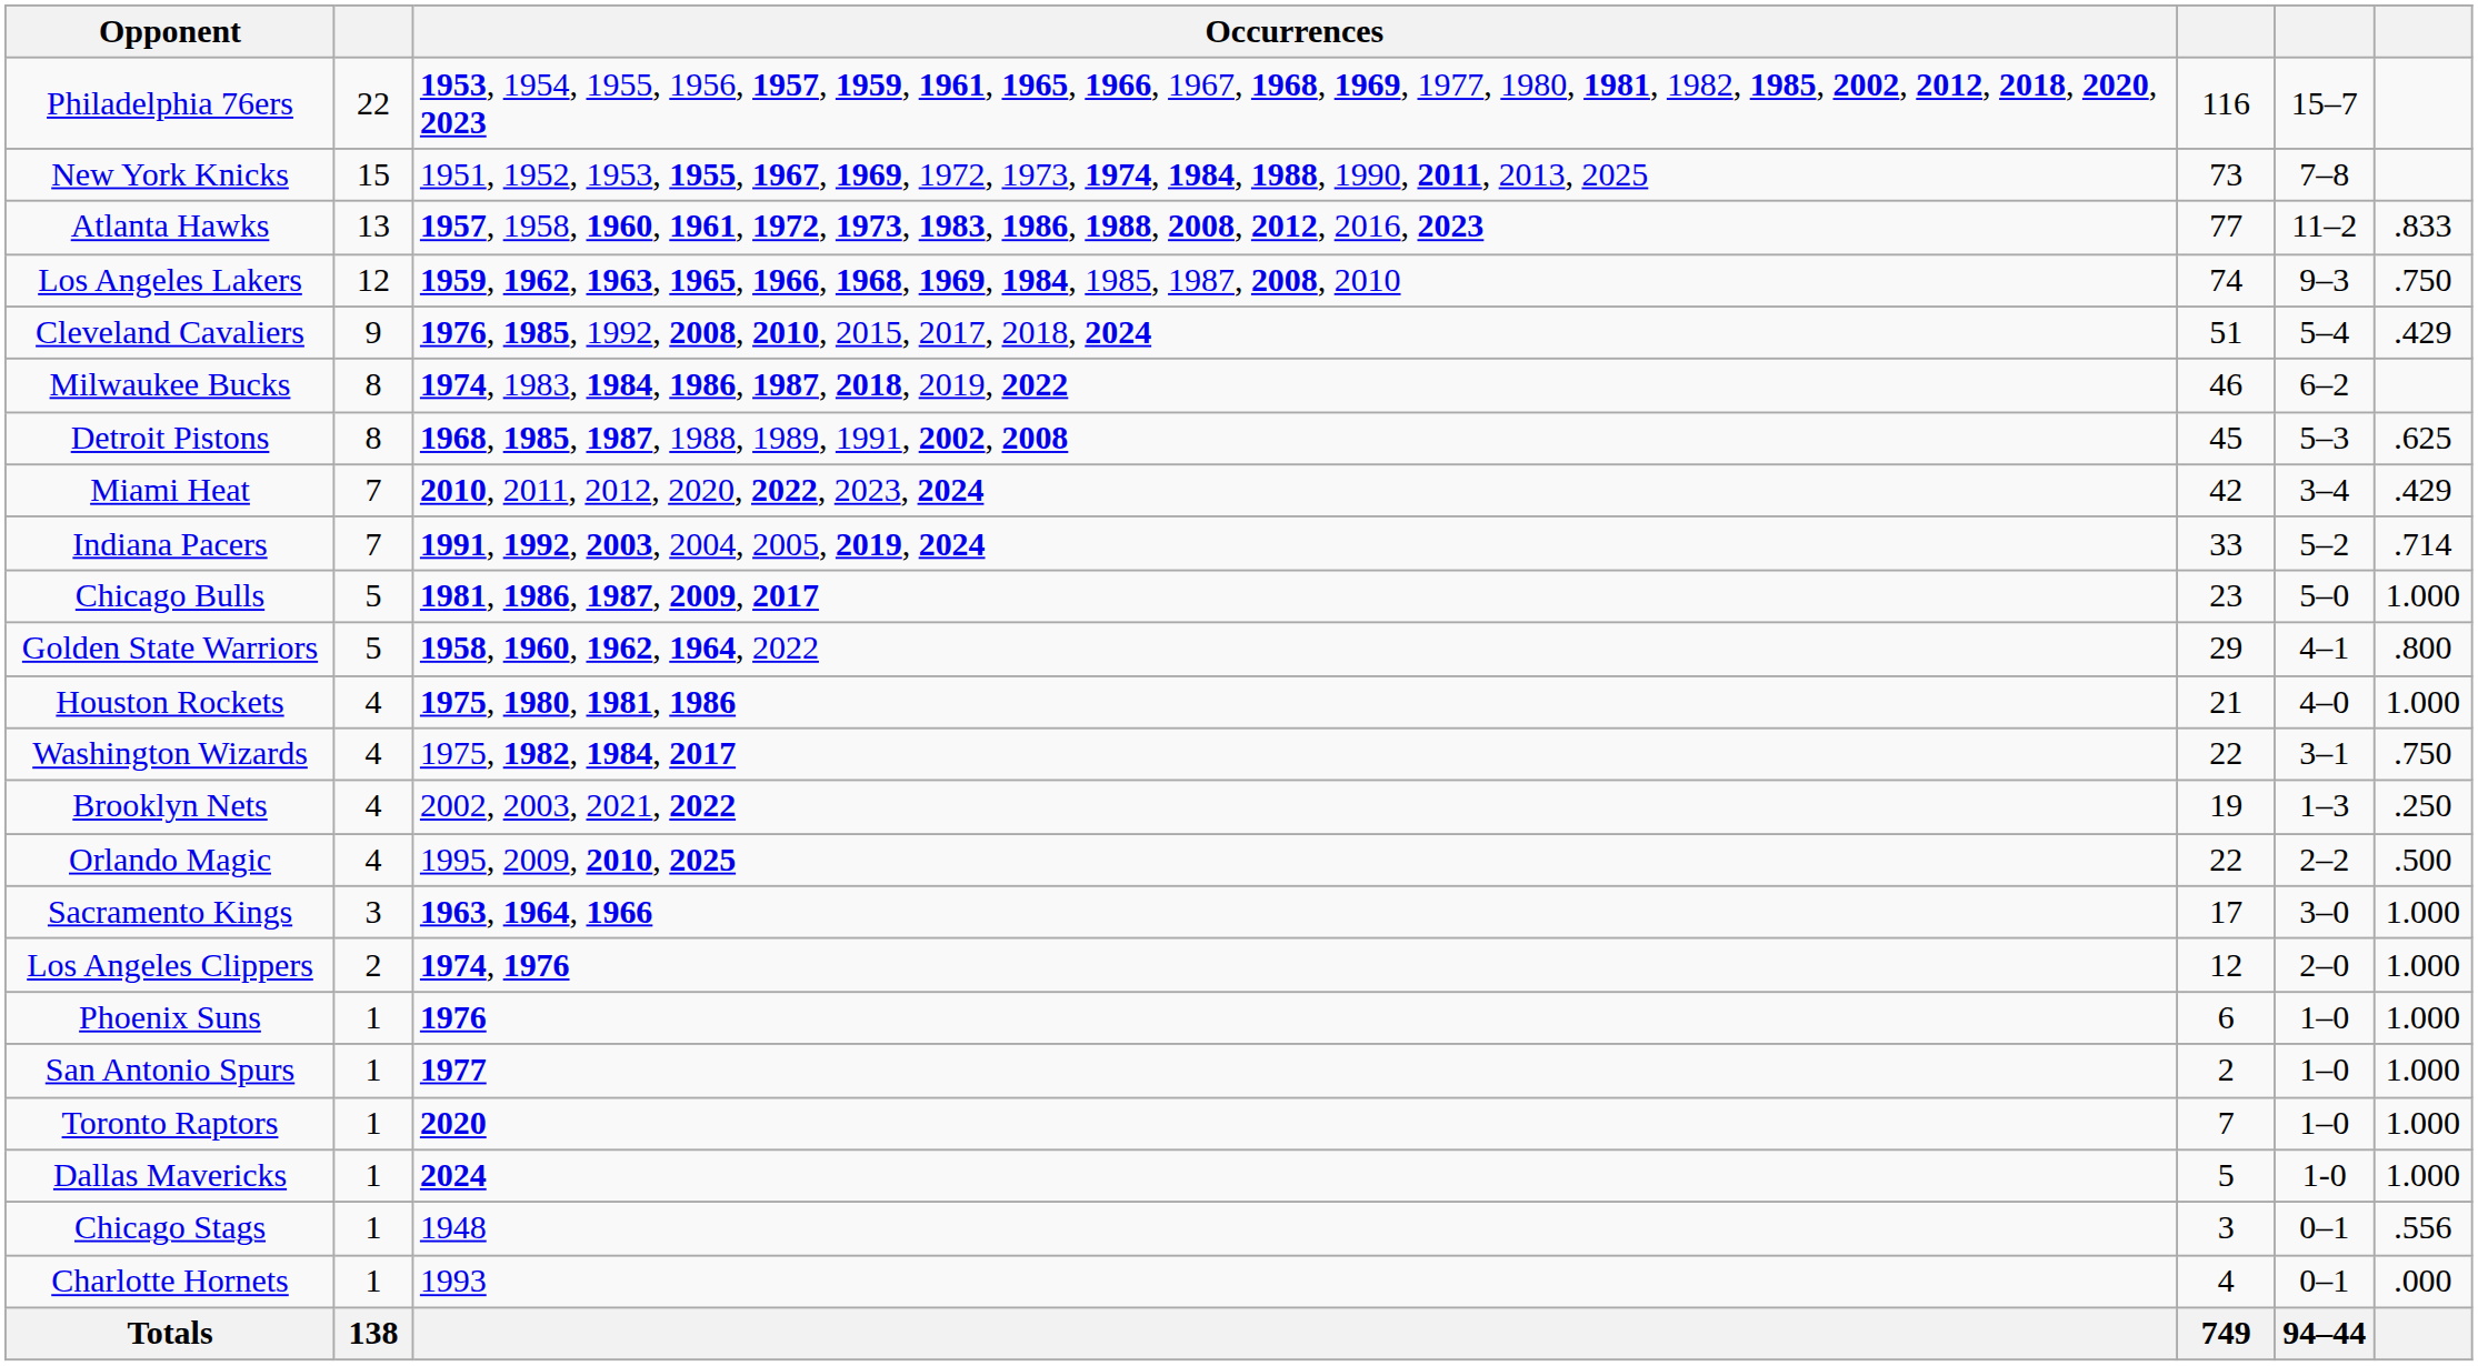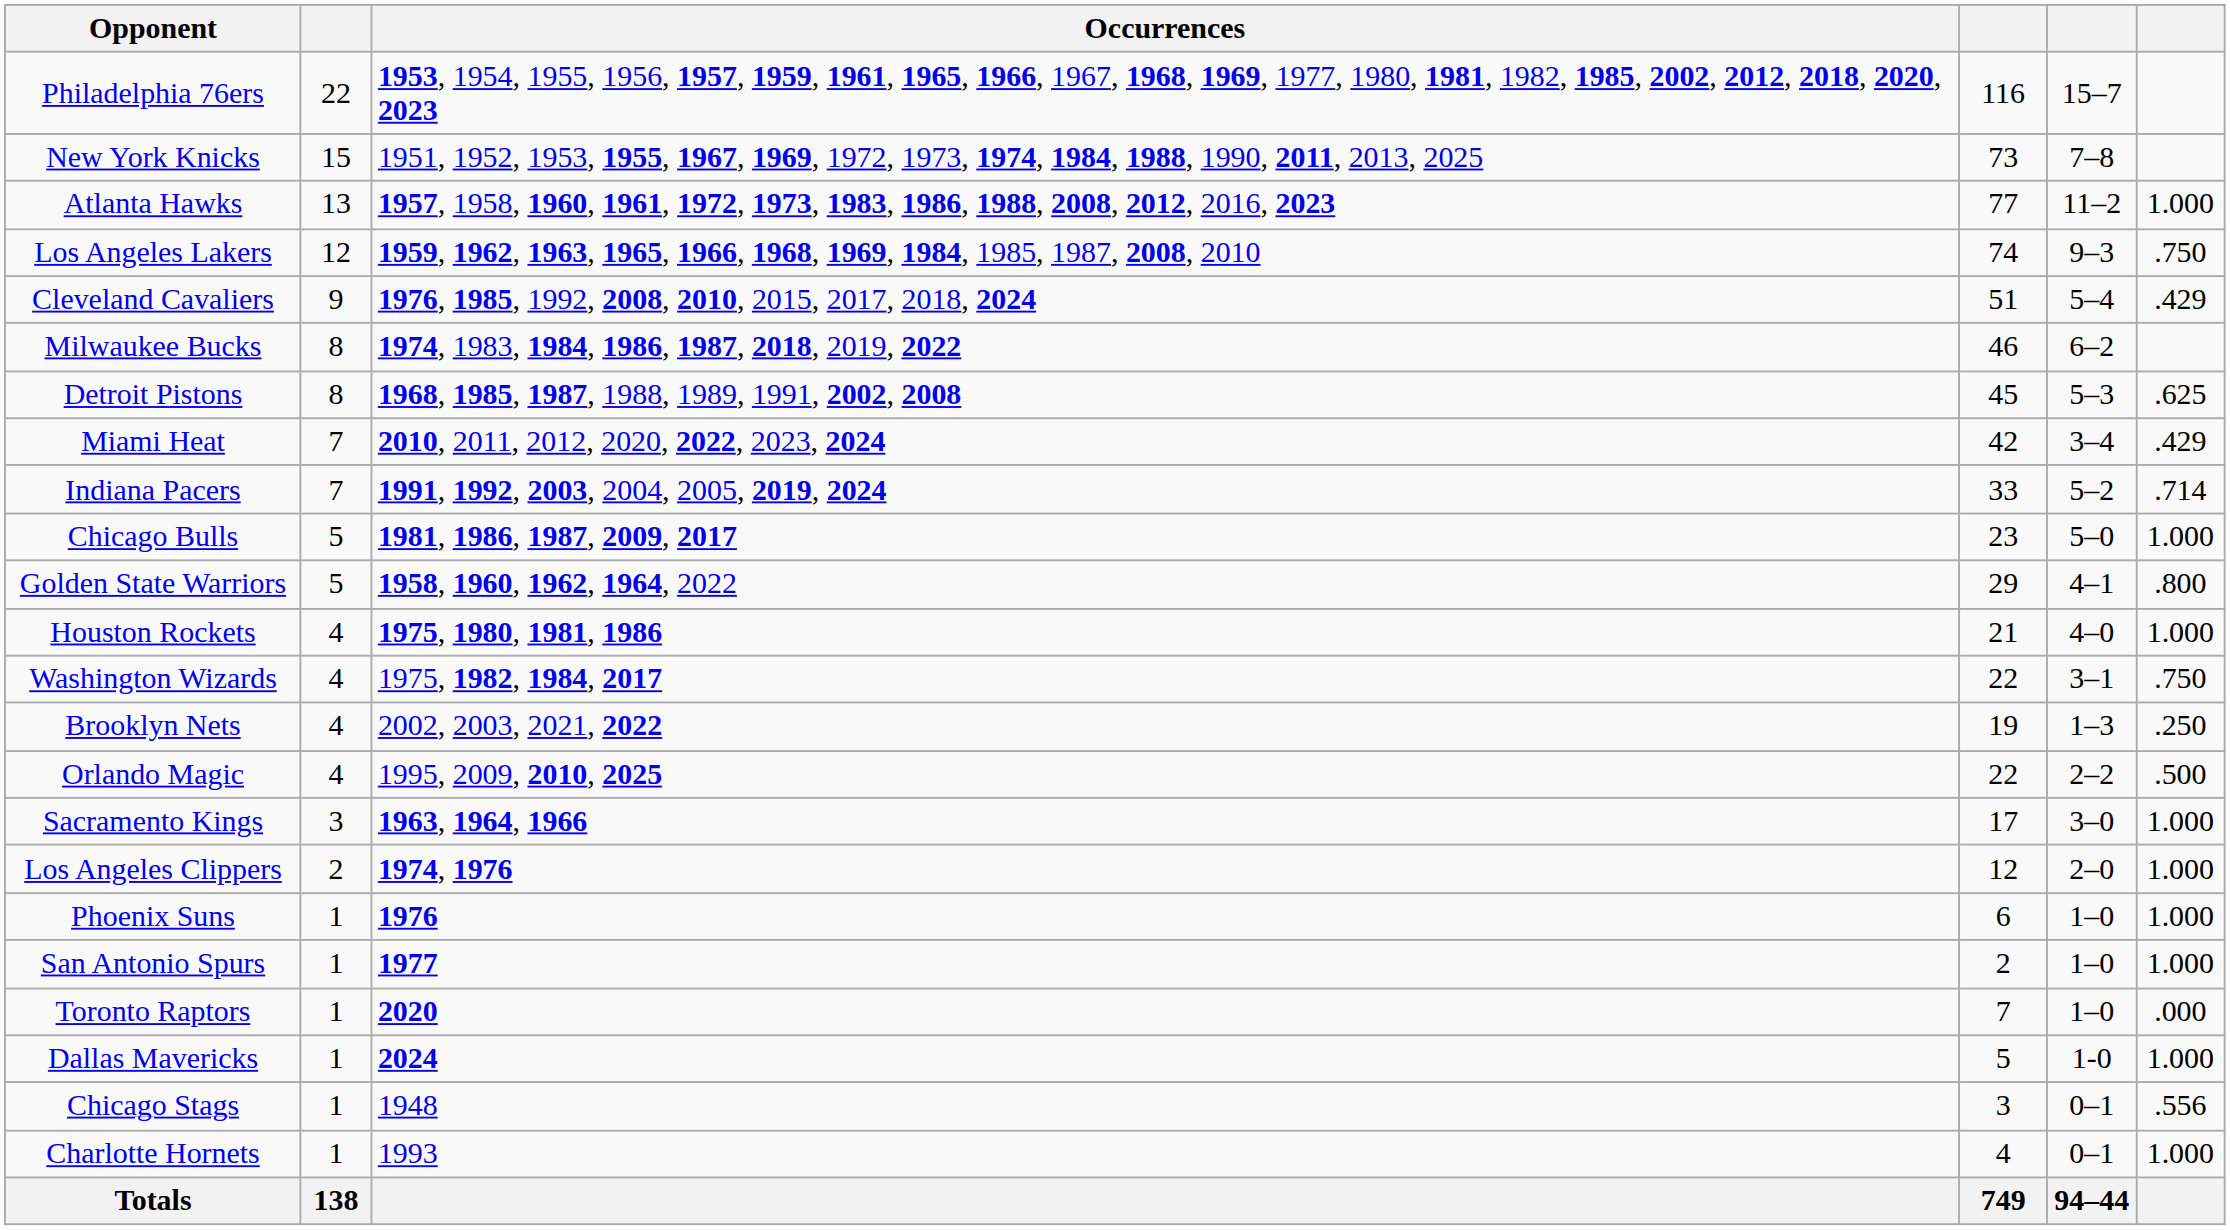Atlanta Hawks | column 6: .833 -> 1.000
Toronto Raptors | column 6: 1.000 -> .000
Charlotte Hornets | column 6: .000 -> 1.000
